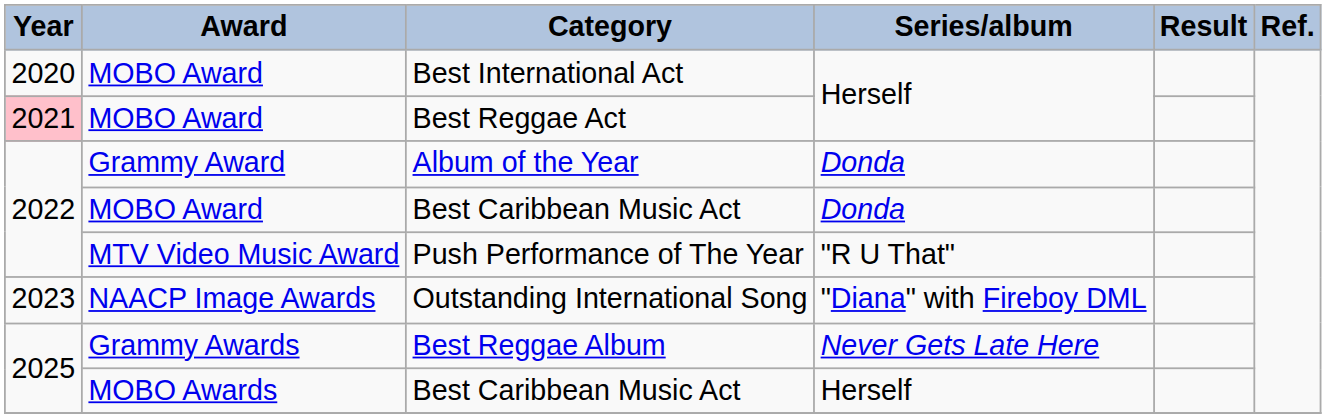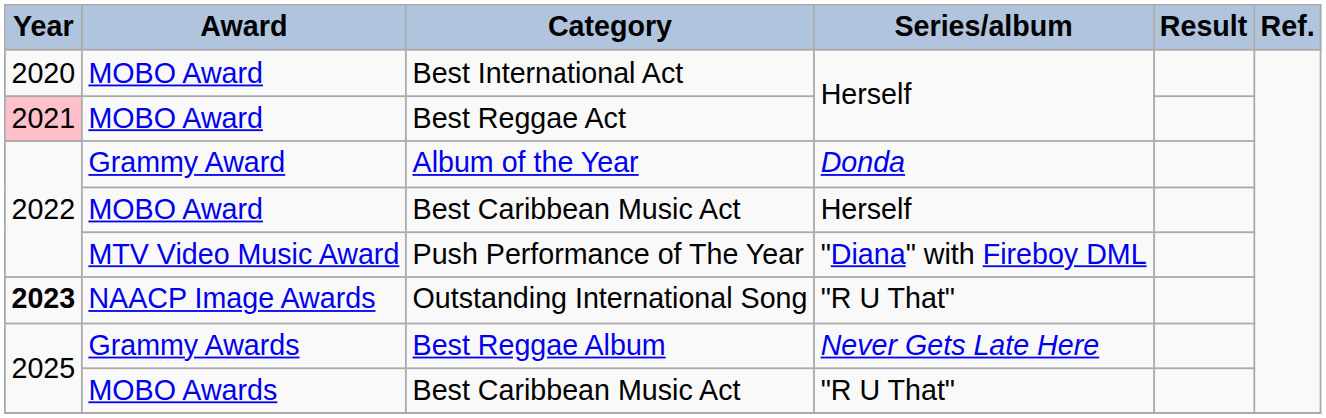MOBO Award / Best Caribbean Music Act | Series/album: Donda -> Herself
Push Performance of The Year | Series/album: "R U That" -> "Diana" with Fireboy DML
Outstanding International Song | Year: normal -> bold
Outstanding International Song | Series/album: "Diana" with Fireboy DML -> "R U That"
MOBO Awards / Best Caribbean Music Act | Series/album: Herself -> "R U That"
